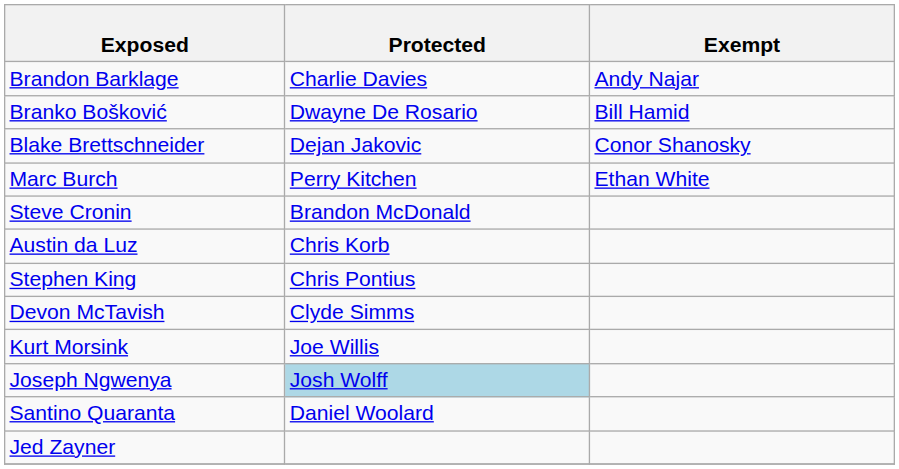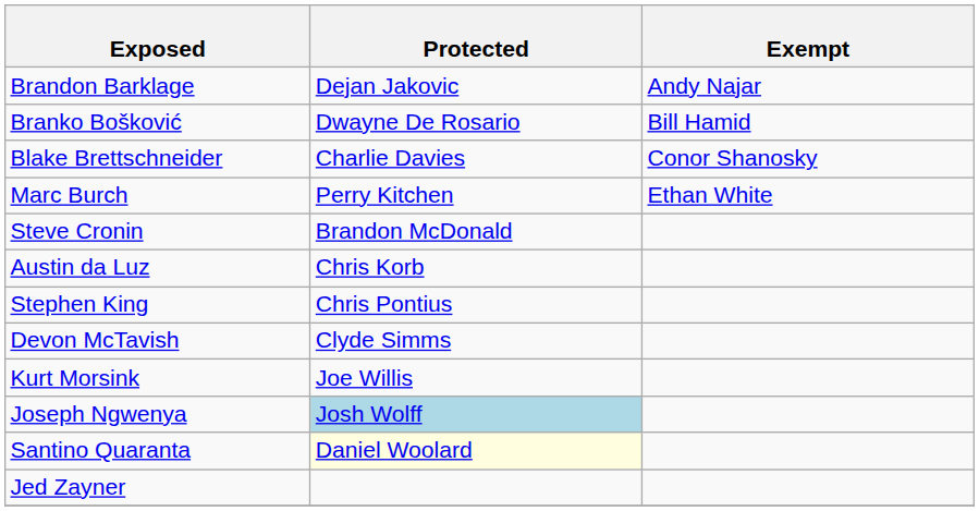Brandon Barklage | Protected: Charlie Davies -> Dejan Jakovic
Blake Brettschneider | Protected: Dejan Jakovic -> Charlie Davies
Santino Quaranta | Protected: no background -> lightyellow background
